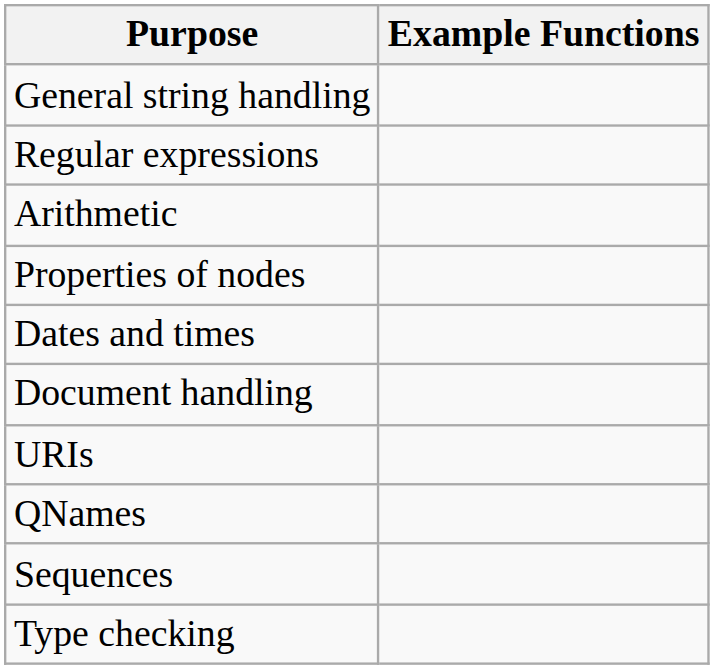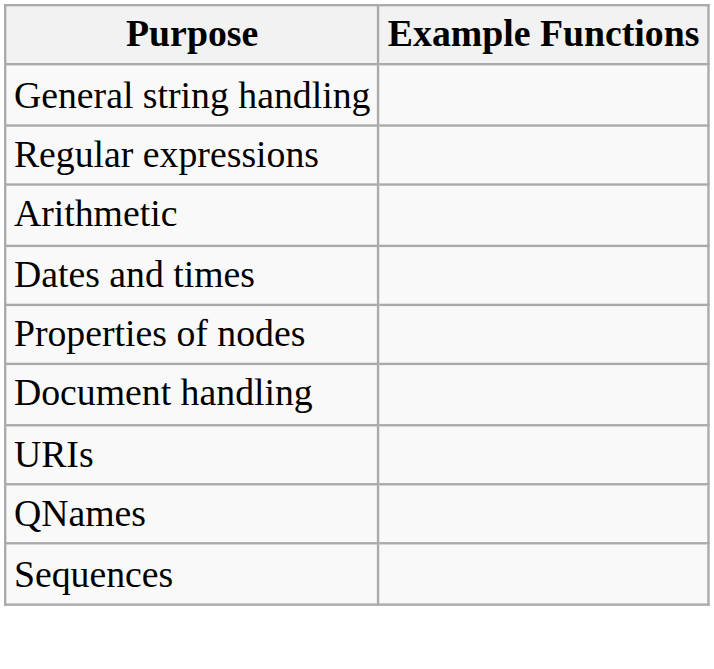rows swapped: Dates and times <-> Properties of nodes
- row: Type checking
